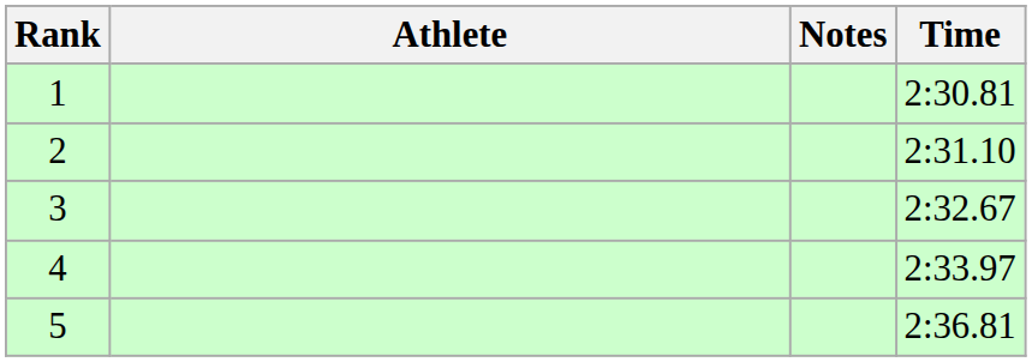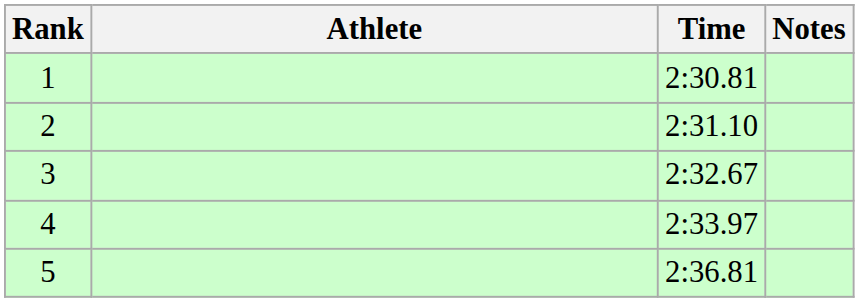columns swapped: Time <-> Notes
